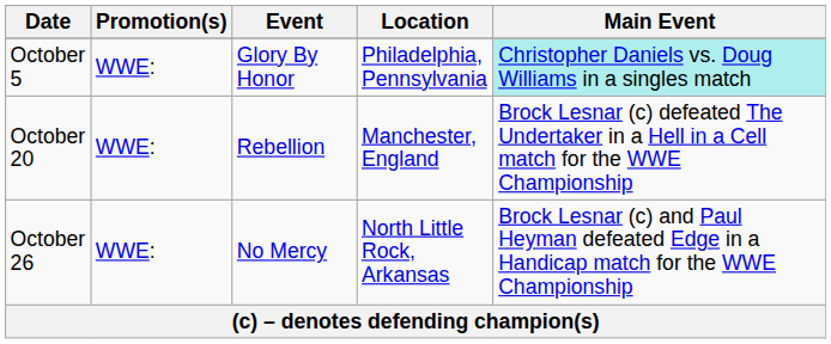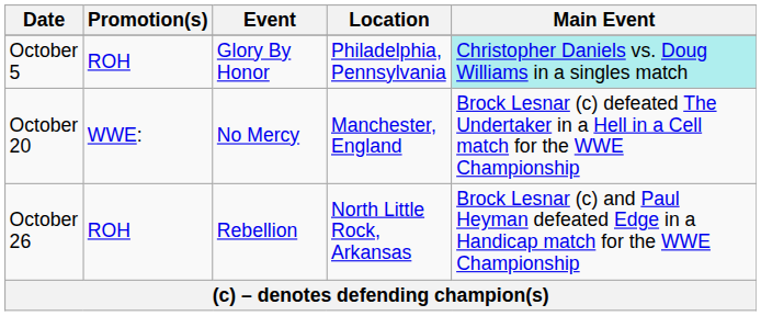October 5 | Promotion(s): WWE: -> ROH
October 20 | Event: Rebellion -> No Mercy
October 26 | Promotion(s): WWE: -> ROH
October 26 | Event: No Mercy -> Rebellion
